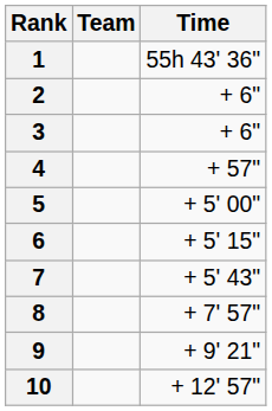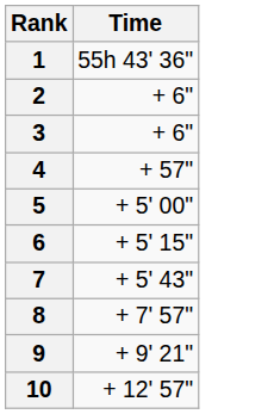- column: Team
